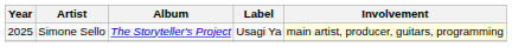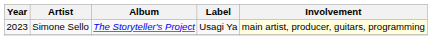Simone Sello | Year: 2025 -> 2023
